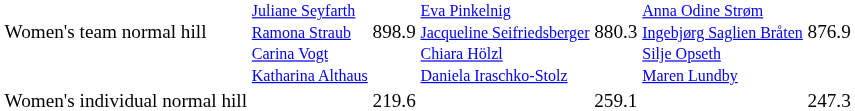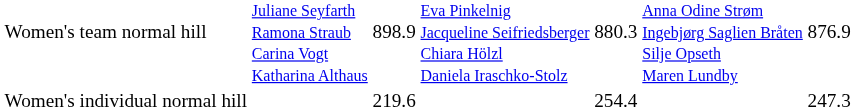Women's individual normal hill | column 5: 259.1 -> 254.4
